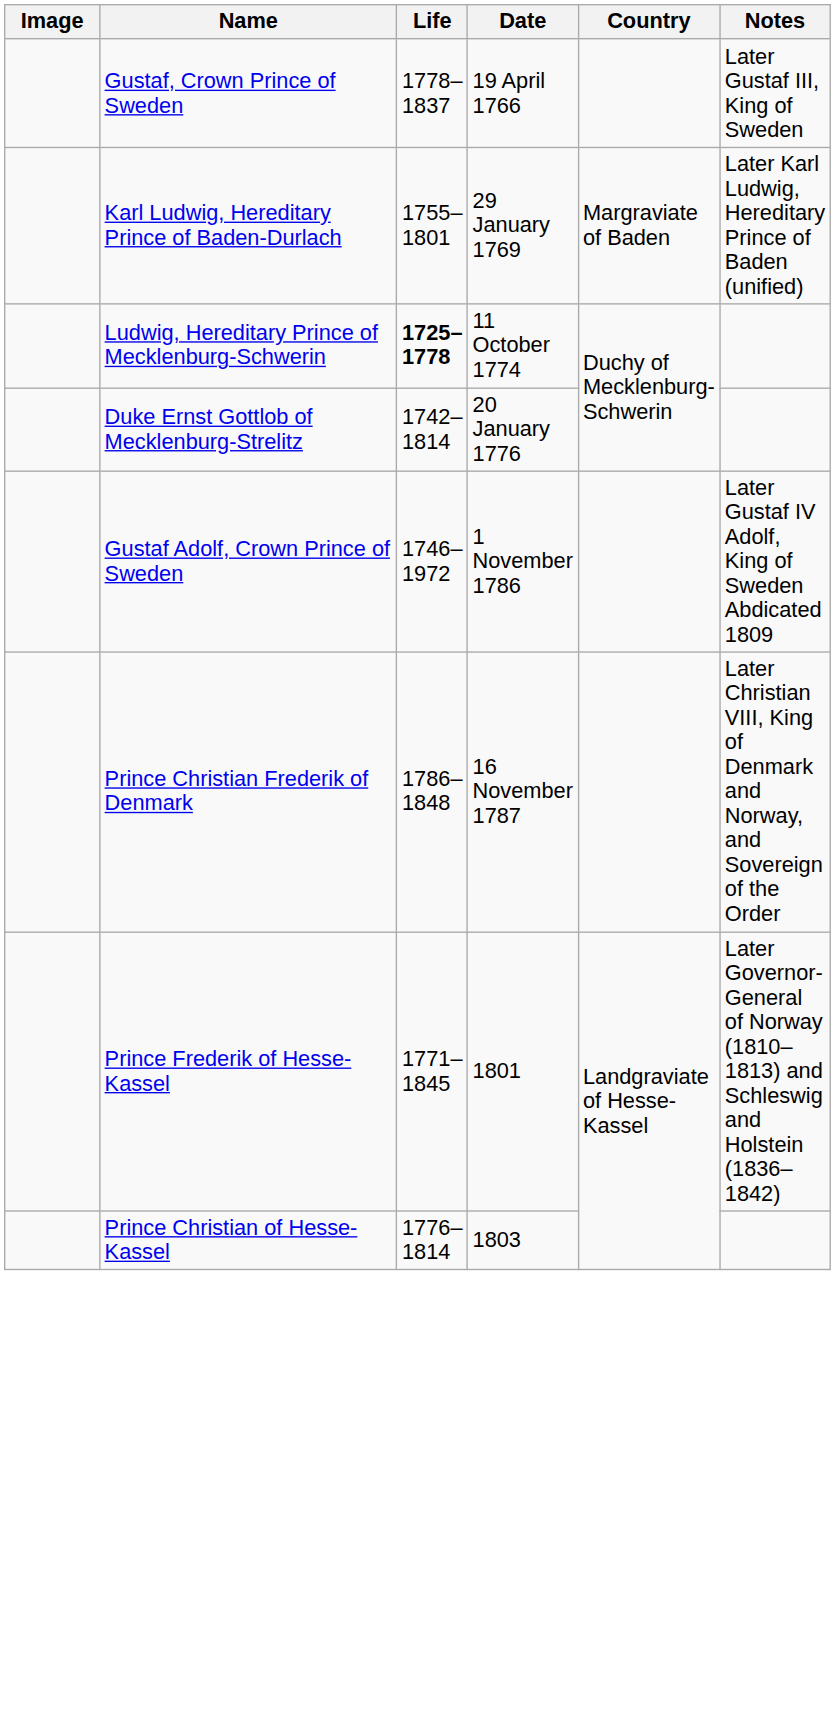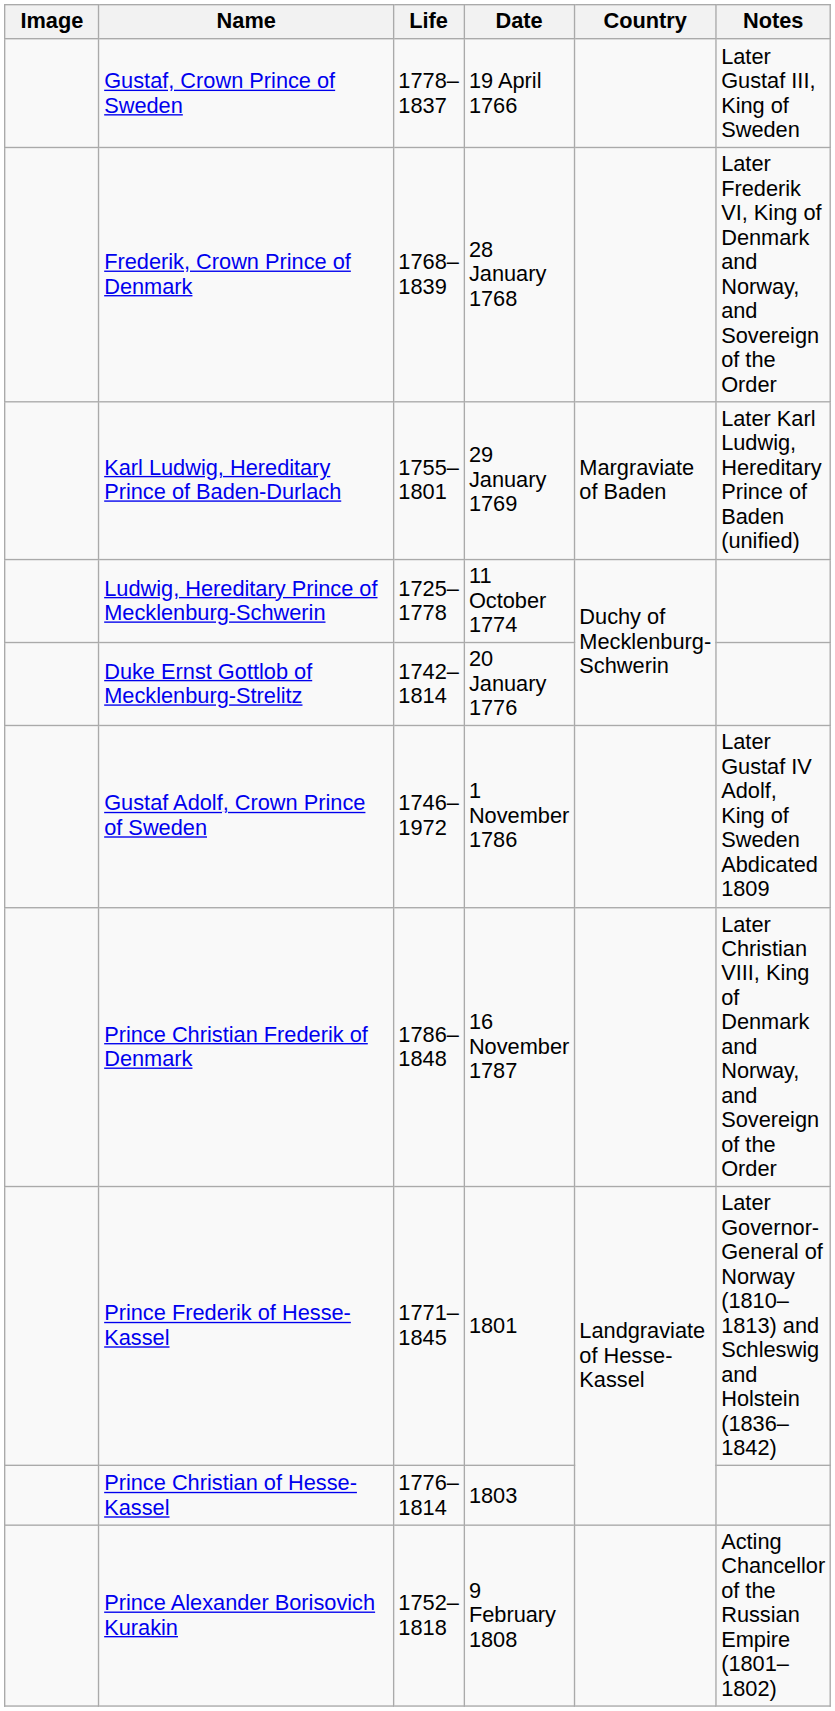+ row: Frederik, Crown Prince of Denmark | 1768–1839 | 28 January 1768 | Later Frederik VI, King of Denmark and Norway, and Sovereign of the Order
Ludwig, Hereditary Prince of Mecklenburg-Schwerin | Life: bold -> normal
+ row: Prince Alexander Borisovich Kurakin | 1752–1818 | 9 February 1808 | Acting Chancellor of the Russian Empire (1801–1802)
